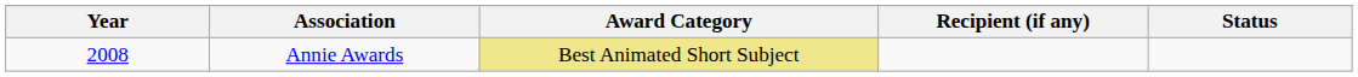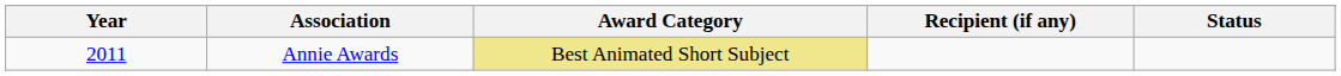Annie Awards | Year: 2008 -> 2011
